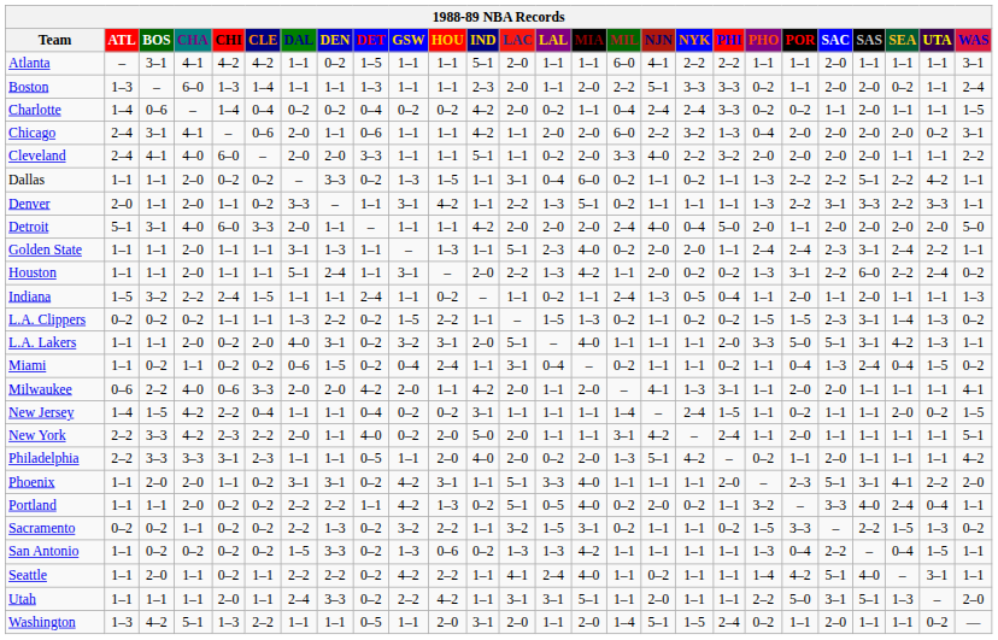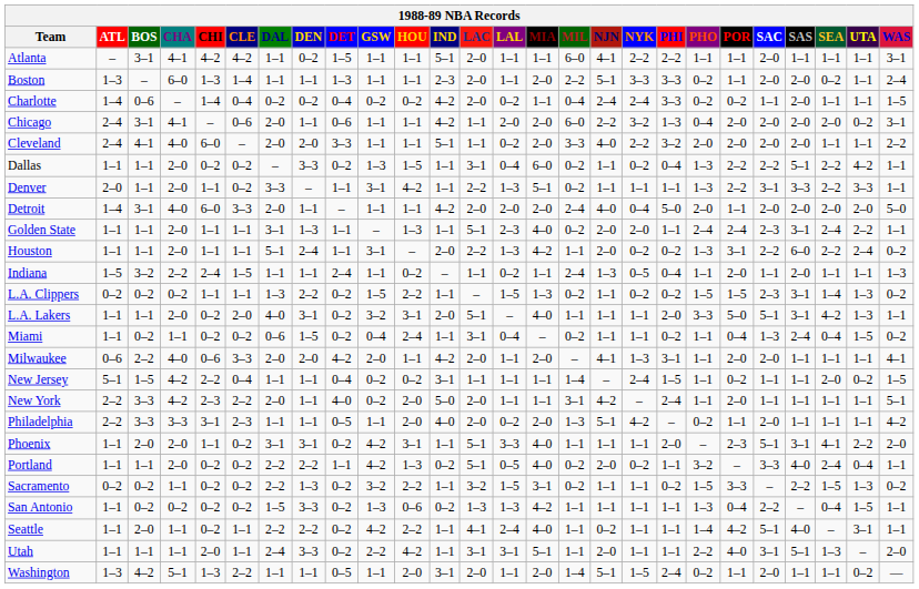Dallas | PHI: 1–1 -> 0–4
Detroit | ATL: 5–1 -> 1–4
New Jersey | ATL: 1–4 -> 5–1
Utah | POR: 5–0 -> 4–0
